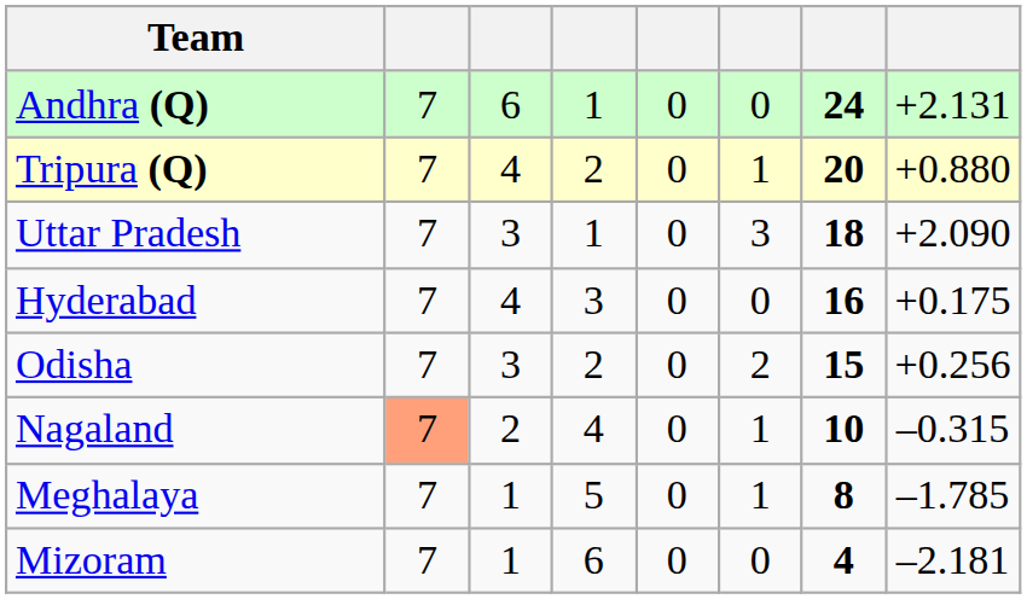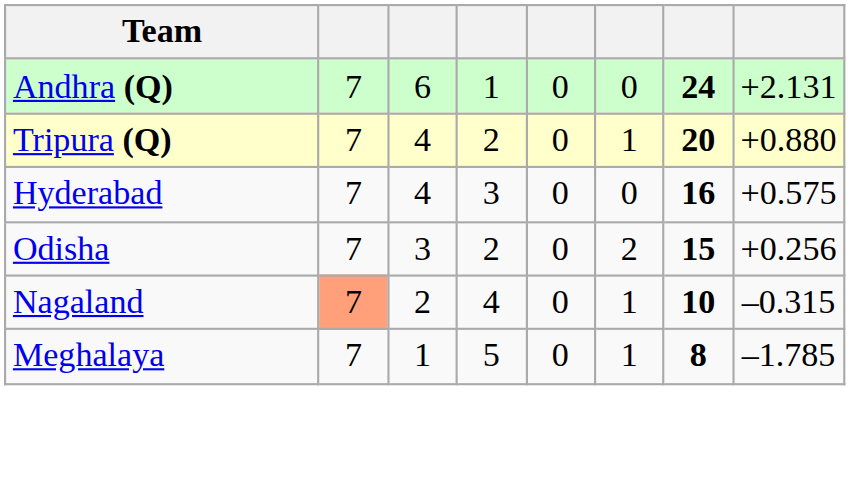- row: Uttar Pradesh | 7 | 3 | 1 | 0 | 3 | 18 | +2.090
Hyderabad | column 8: +0.175 -> +0.575
- row: Mizoram | 7 | 1 | 6 | 0 | 0 | 4 | –2.181
